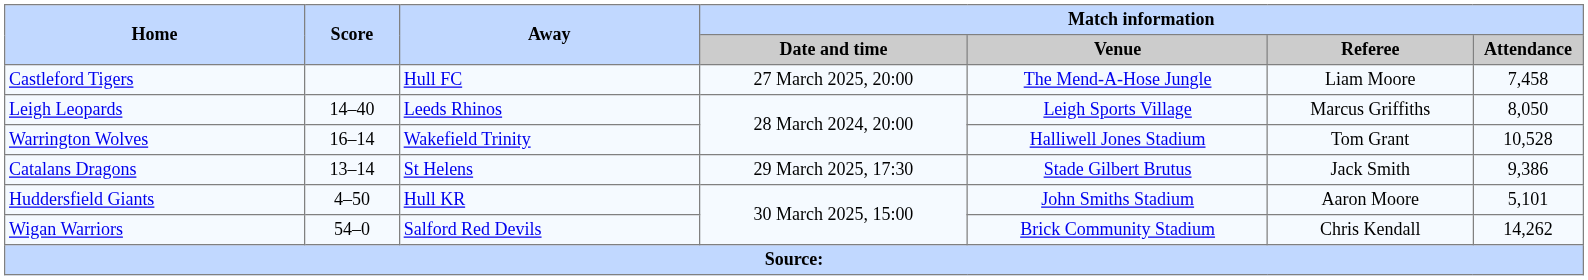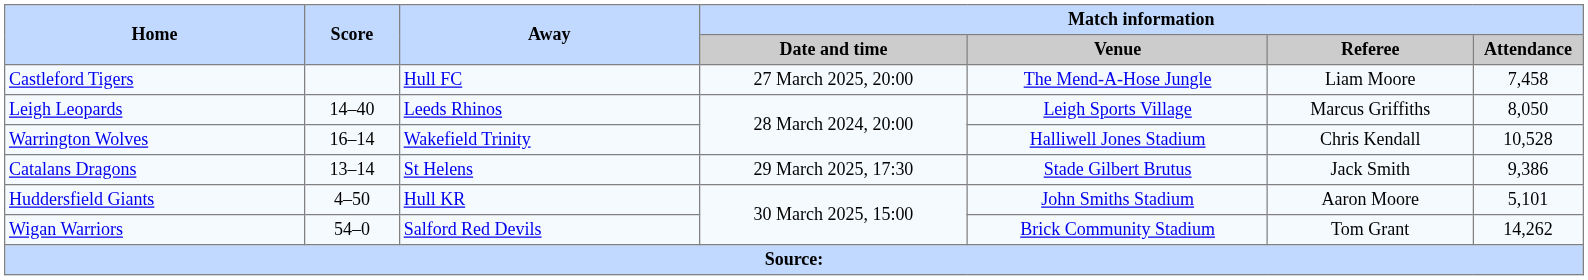Warrington Wolves | Match information / Referee: Tom Grant -> Chris Kendall
Wigan Warriors | Match information / Referee: Chris Kendall -> Tom Grant
